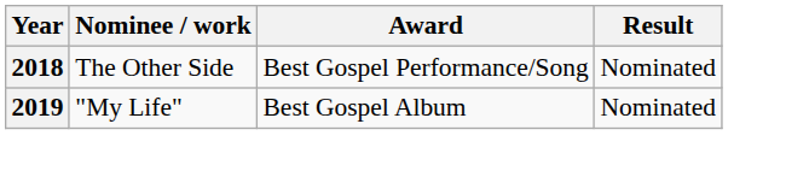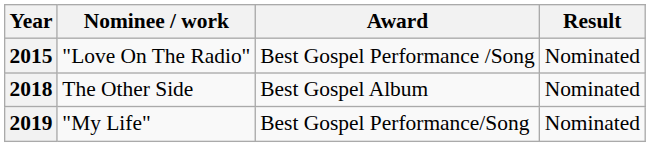+ row: 2015 | "Love On The Radio" | Best Gospel Performance /Song | Nominated
2018 | Award: Best Gospel Performance/Song -> Best Gospel Album
2019 | Award: Best Gospel Album -> Best Gospel Performance/Song
